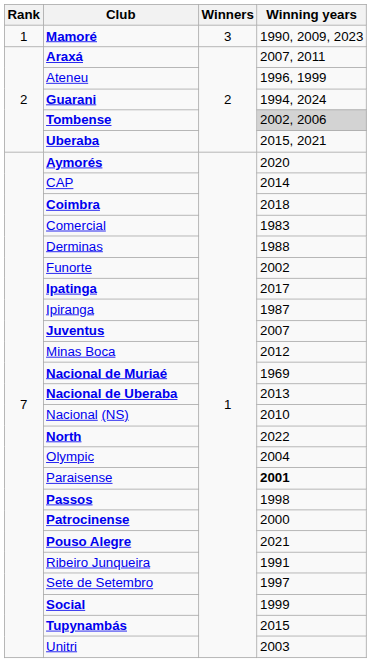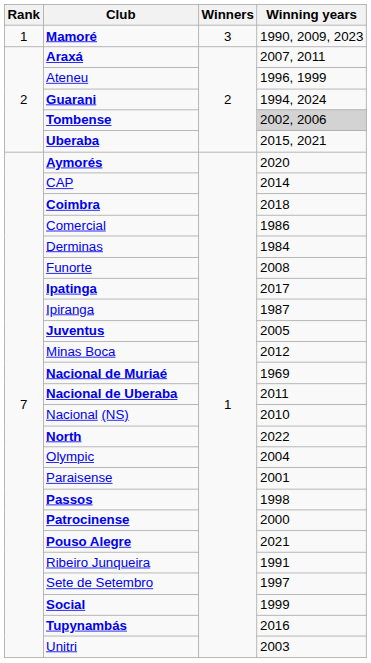Comercial | Winning years: 1983 -> 1986
Derminas | Winning years: 1988 -> 1984
Funorte | Winning years: 2002 -> 2008
Juventus | Winning years: 2007 -> 2005
Nacional de Uberaba | Winning years: 2013 -> 2011
Paraisense | Winning years: bold -> normal
Tupynambás | Winning years: 2015 -> 2016
